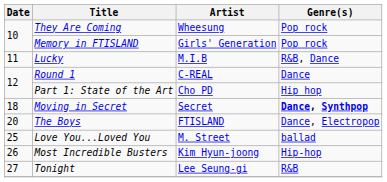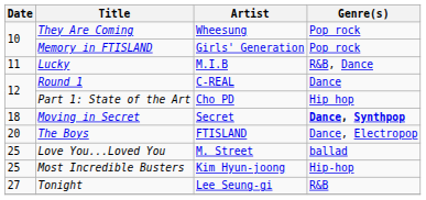Most Incredible Busters | Date: 26 -> 25
